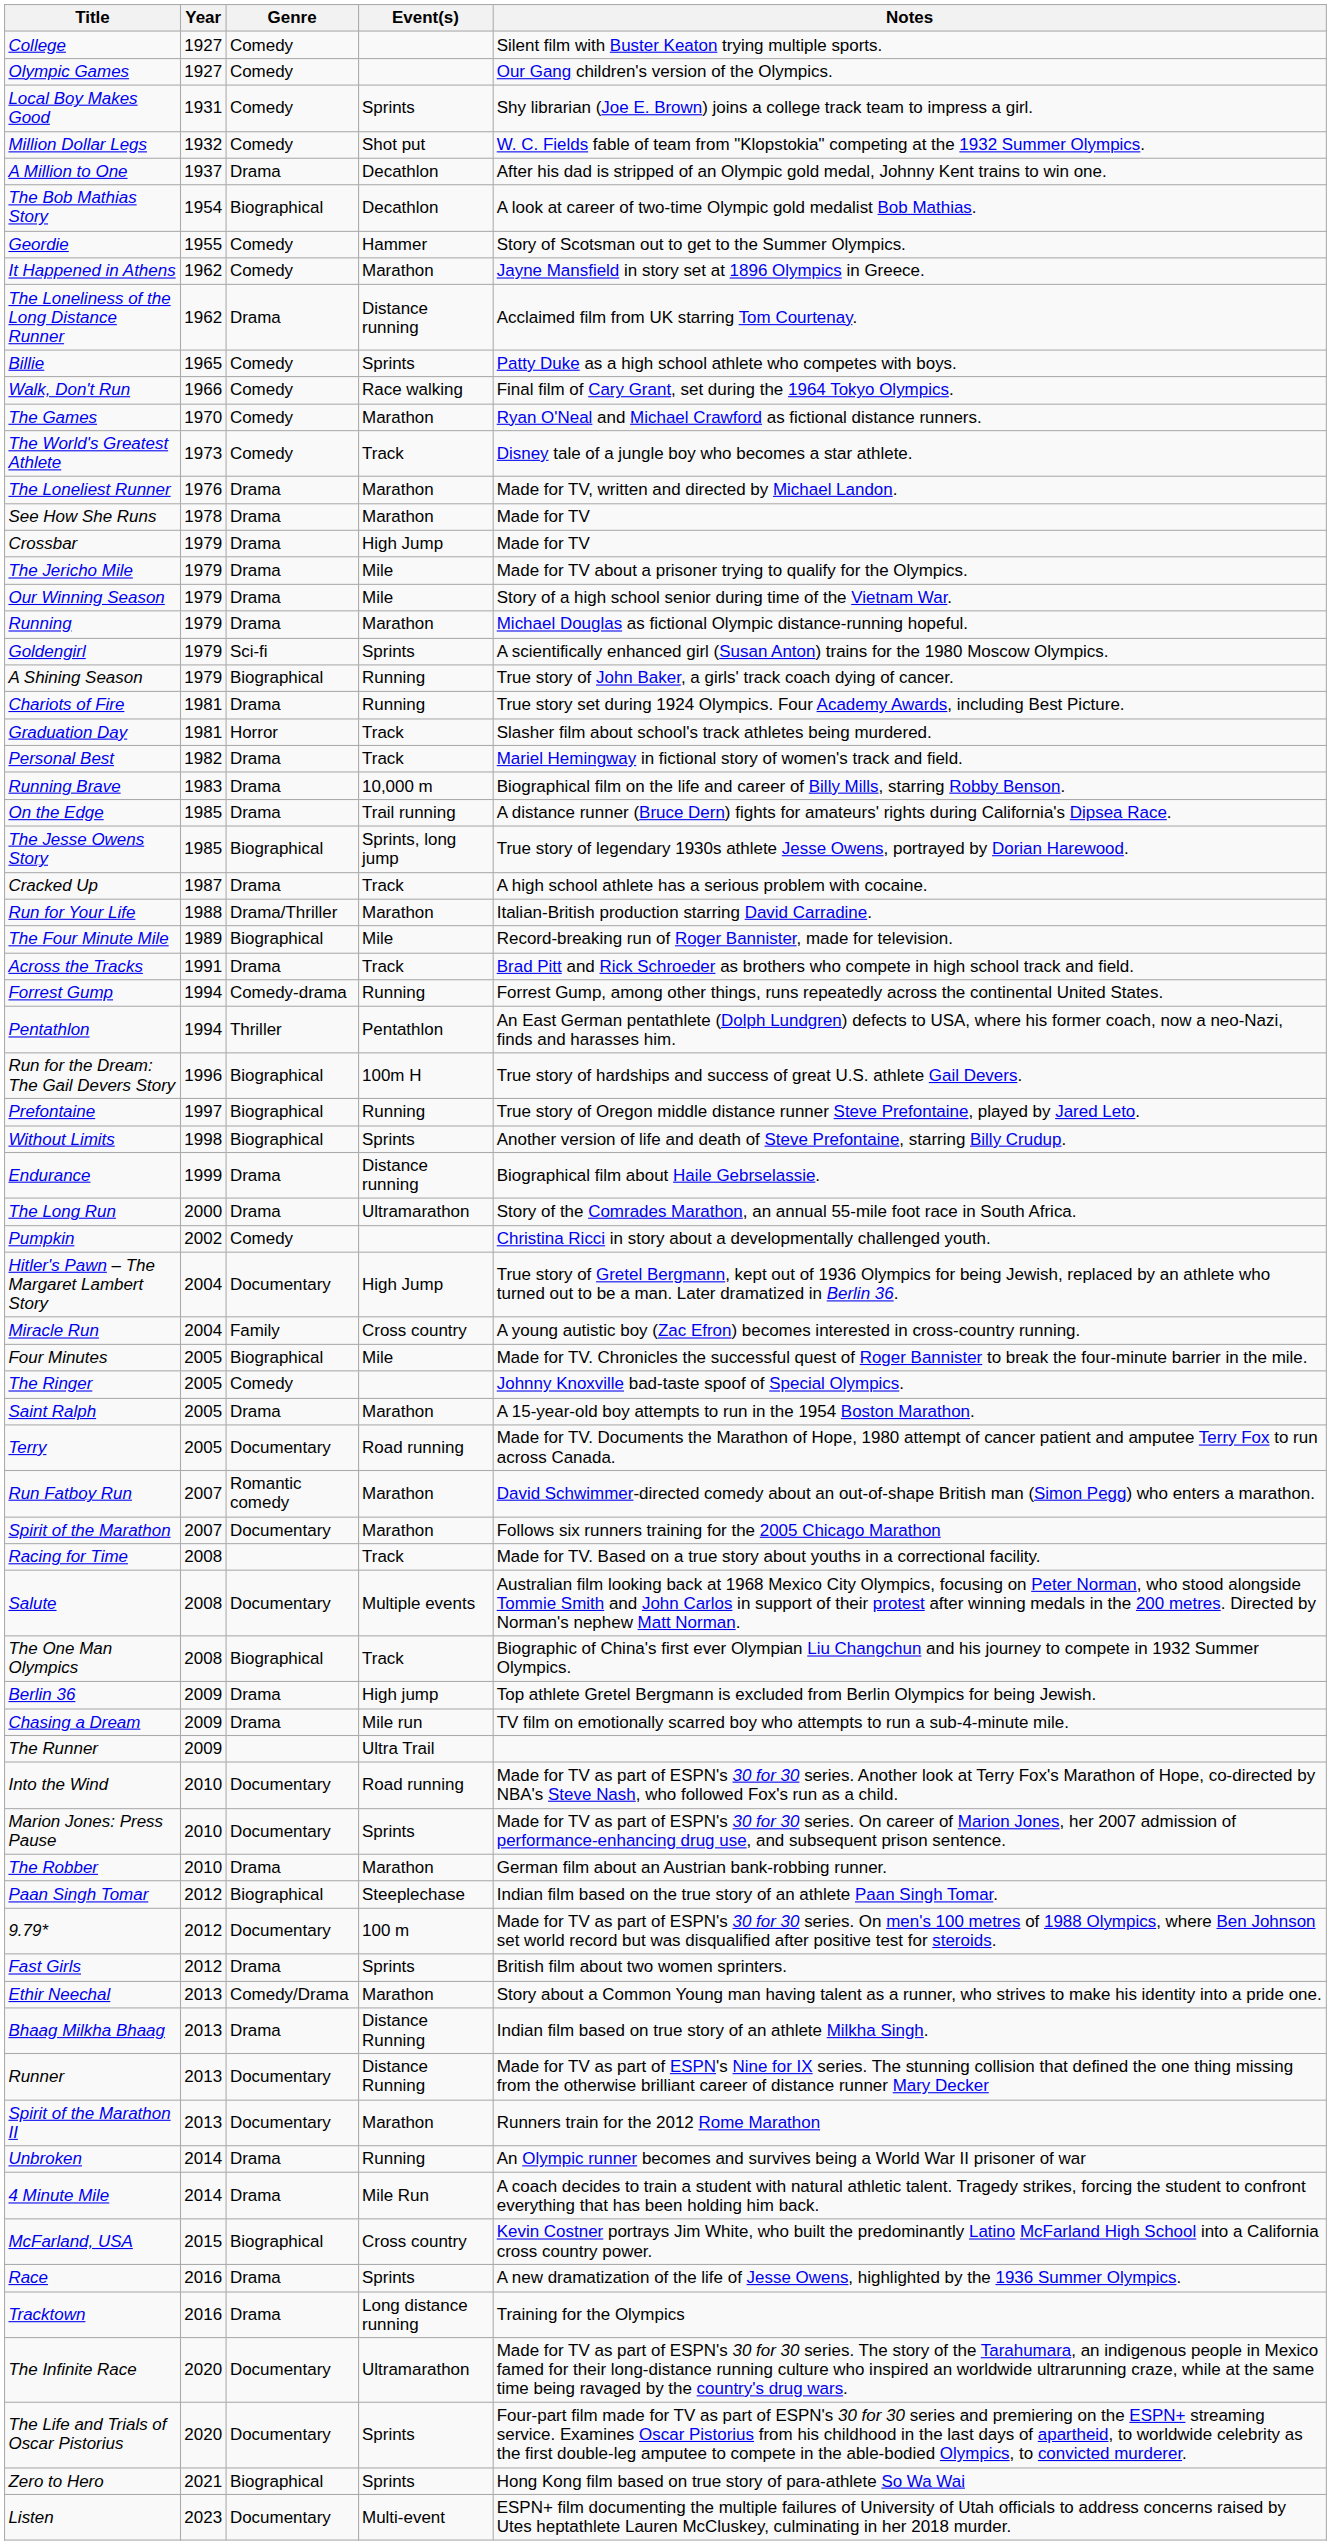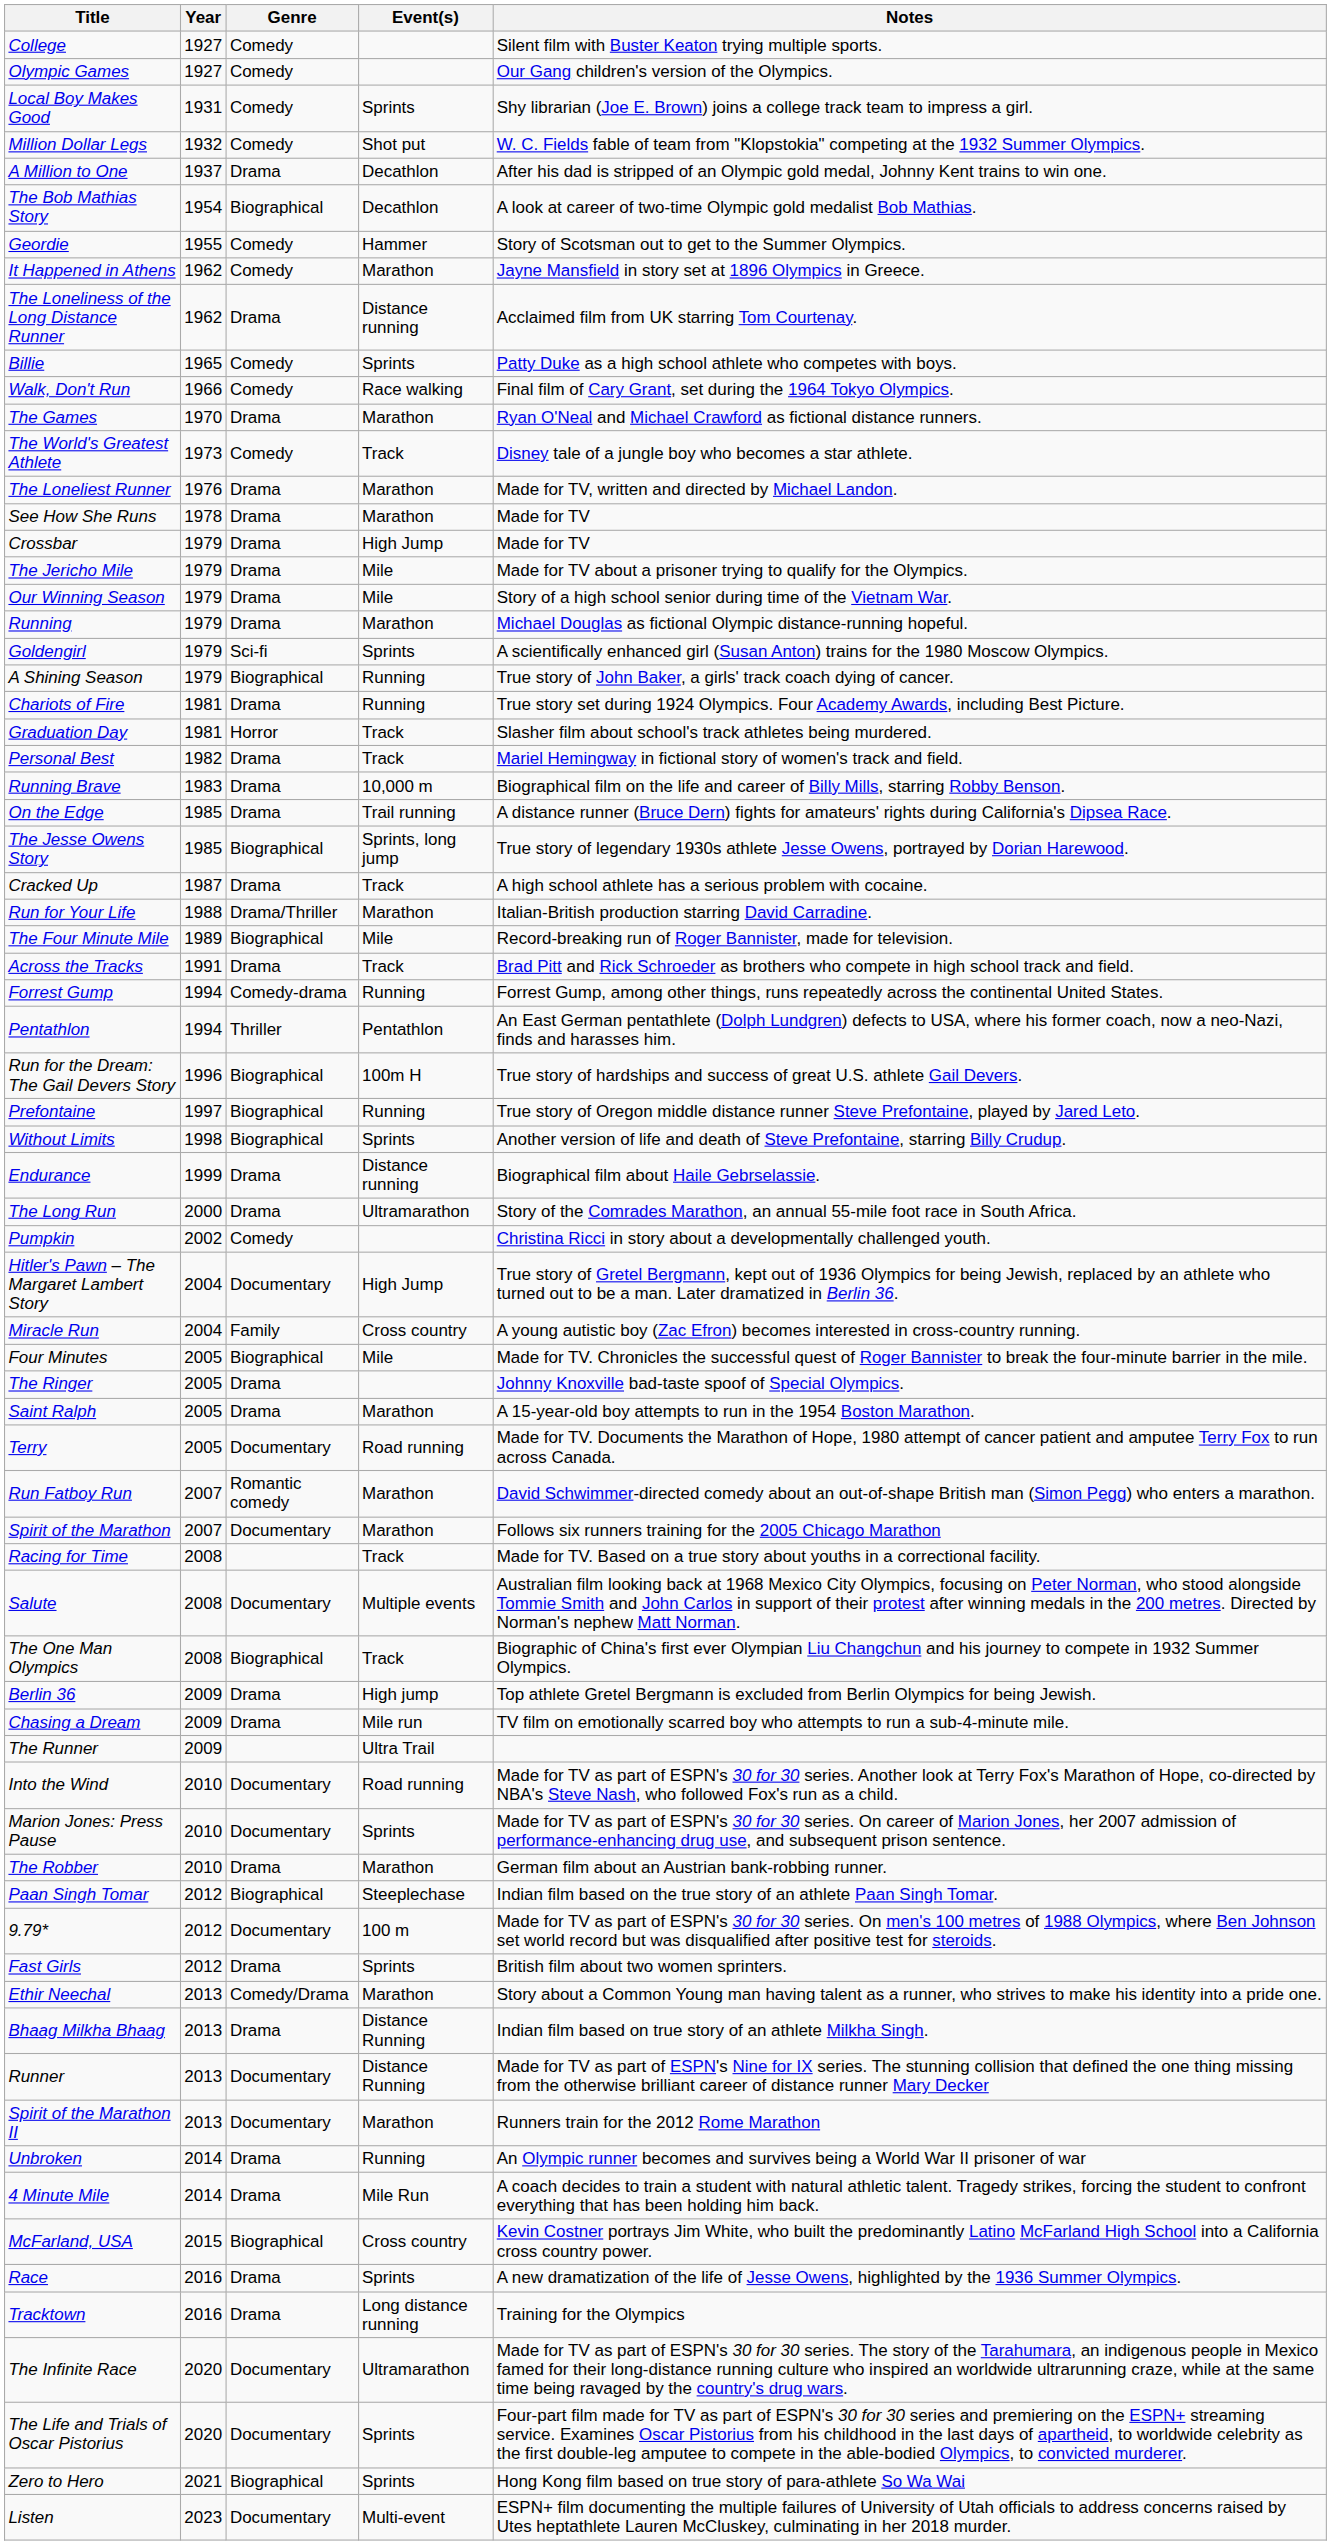The Games | Genre: Comedy -> Drama
The Ringer | Genre: Comedy -> Drama
